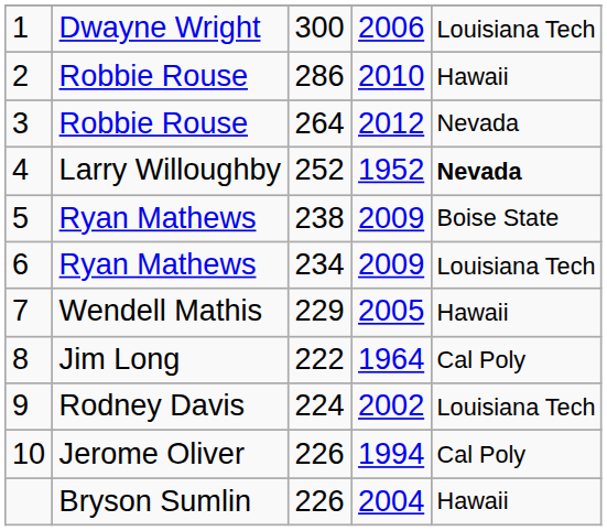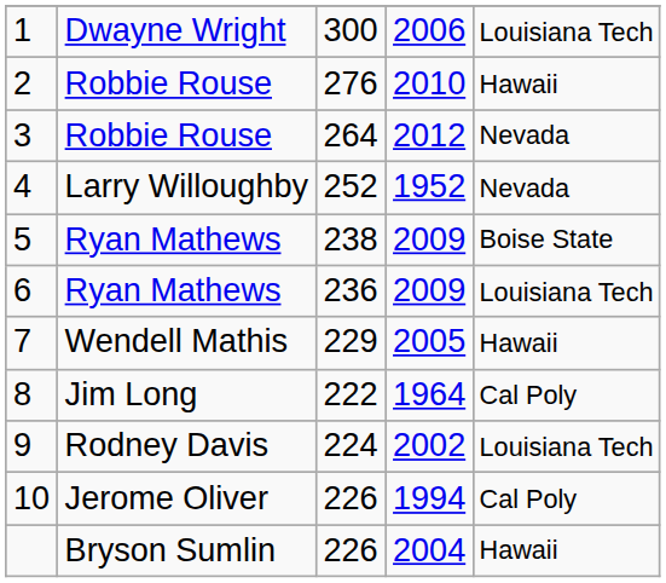2 | column 3: 286 -> 276
4 | column 5: bold -> normal
6 | column 3: 234 -> 236
